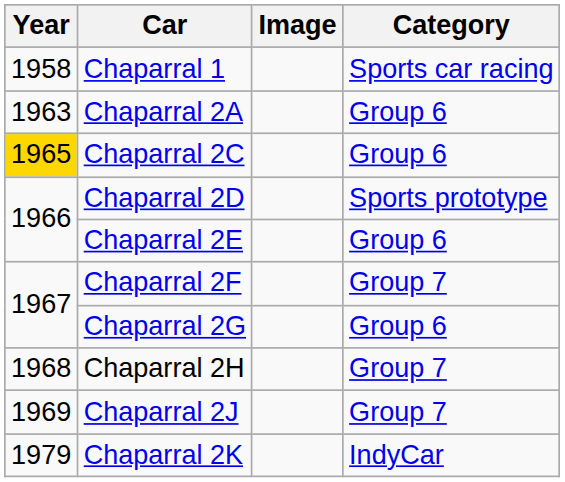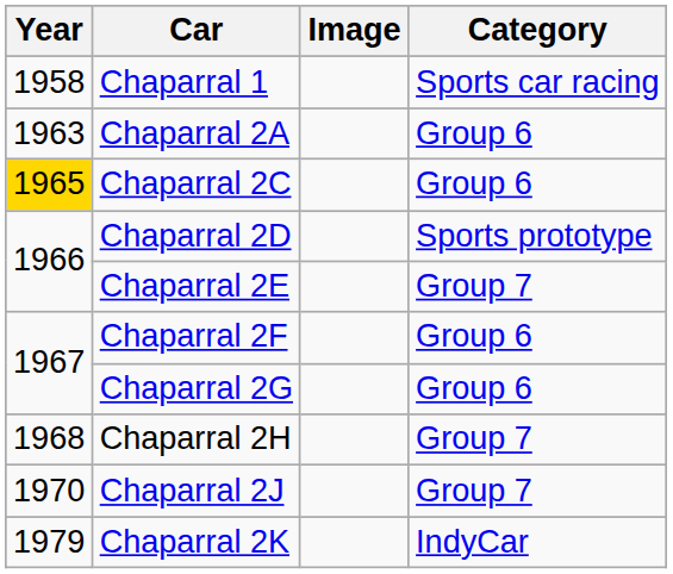Chaparral 2E | Category: Group 6 -> Group 7
Chaparral 2F | Category: Group 7 -> Group 6
Chaparral 2J | Year: 1969 -> 1970
